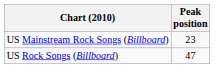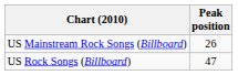US Mainstream Rock Songs (Billboard) | Peak position: 23 -> 26
